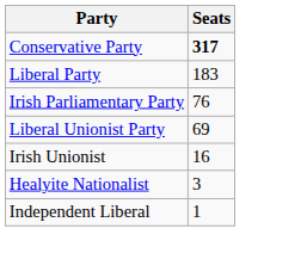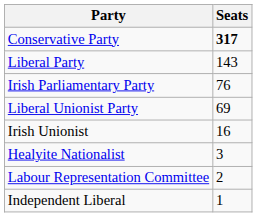Liberal Party | Seats: 183 -> 143
+ row: Labour Representation Committee | 2
